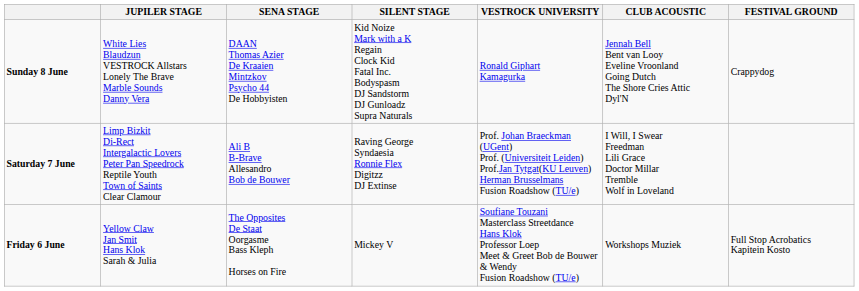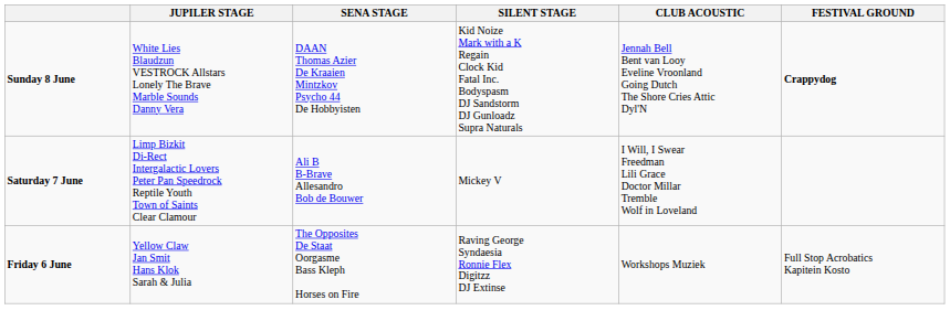- column: VESTROCK UNIVERSITY | Ronald Giphart Kamagurka | Prof. Johan Braeckman (UGent) Prof. (Universiteit Leiden) Prof.Jan Tytgat(KU Leuven) Herman Brusselmans Fusion Roadshow (TU/e) | Soufiane Touzani Masterclass Streetdance Hans Klok Professor Loep Meet & Greet Bob de Bouwer & Wendy Fusion Roadshow (TU/e)
Sunday 8 June | FESTIVAL GROUND: normal -> bold
Saturday 7 June | SILENT STAGE: Raving George Syndaesia Ronnie Flex Digitzz DJ Extinse -> Mickey V
Friday 6 June | SILENT STAGE: Mickey V -> Raving George Syndaesia Ronnie Flex Digitzz DJ Extinse
